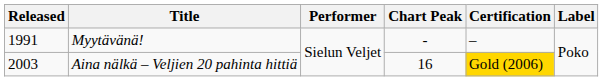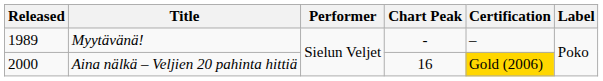Myytävänä! | Released: 1991 -> 1989
Aina nälkä – Veljien 20 pahinta hittiä | Released: 2003 -> 2000
